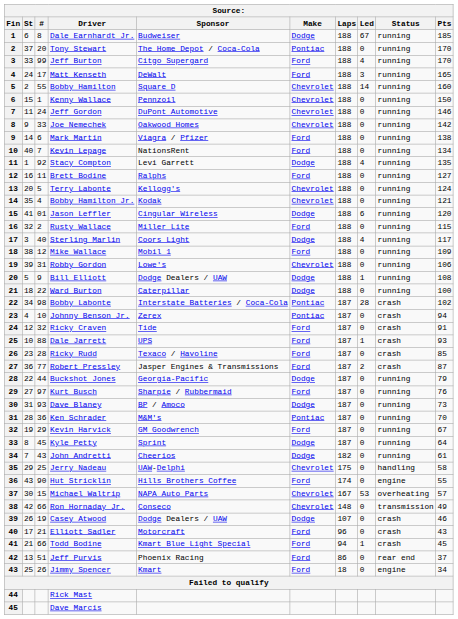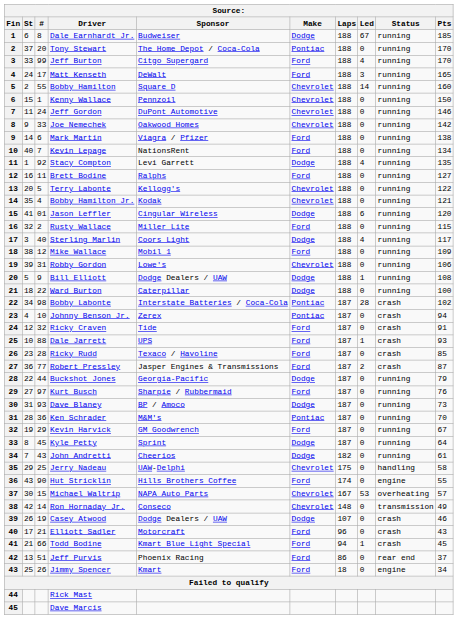Terry Labonte | Pts: 124 -> 122
Ron Hornaday Jr. | #: 66 -> 14
